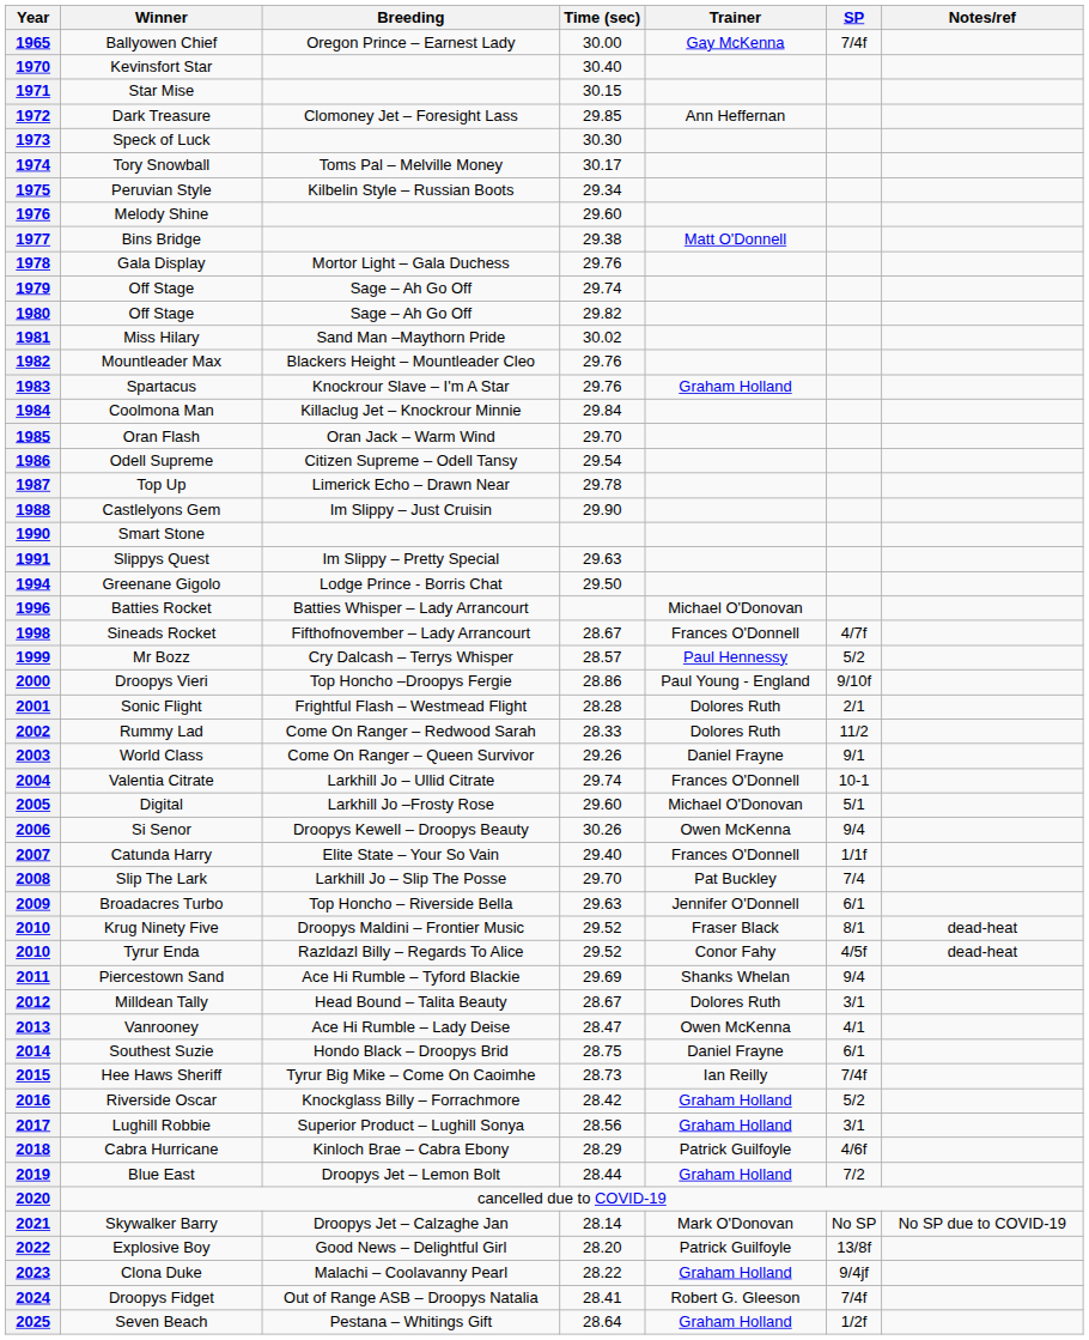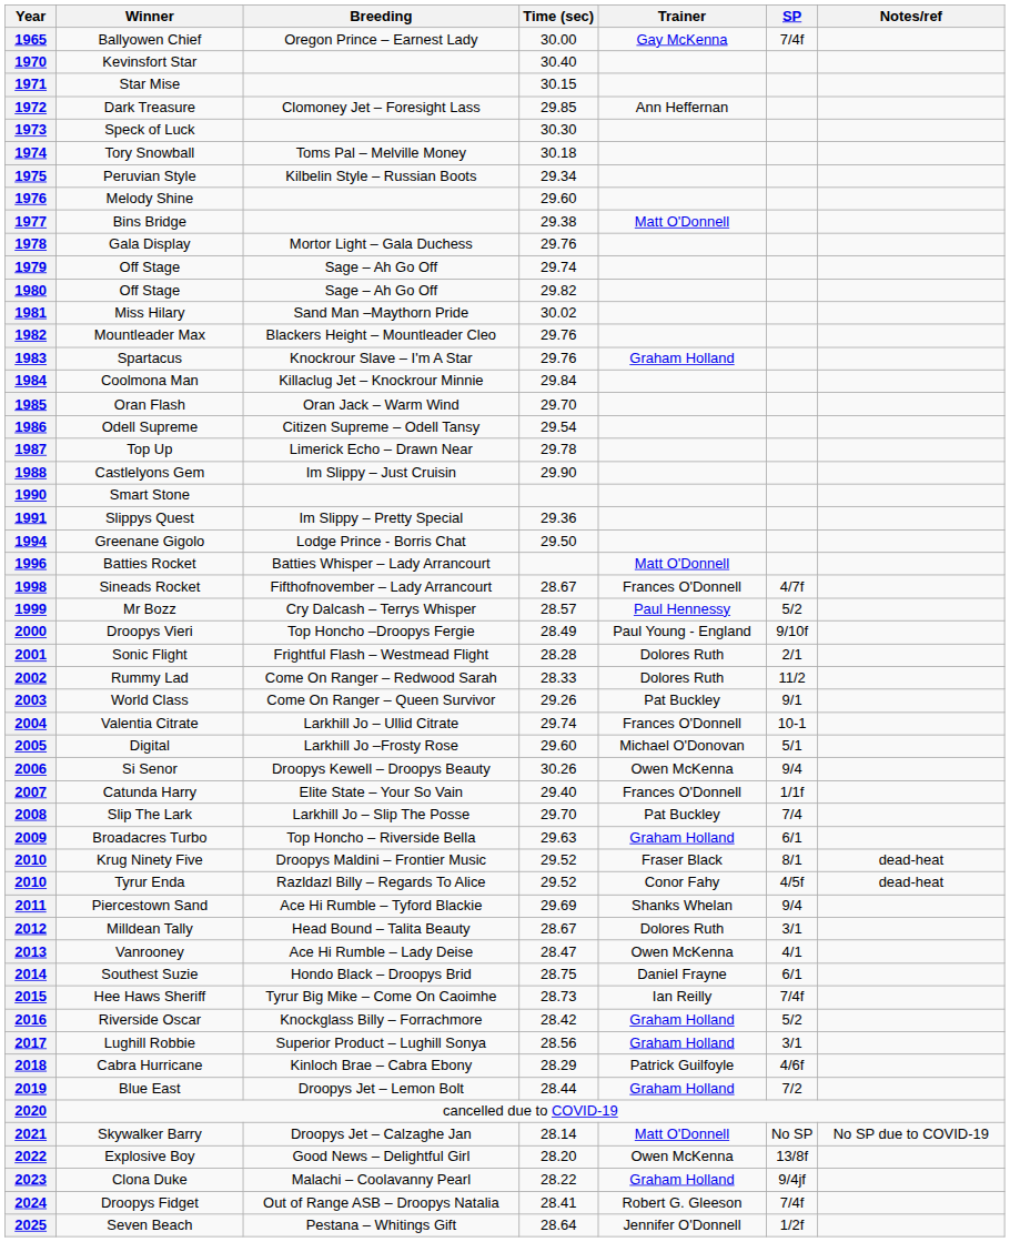1974 | Time (sec): 30.17 -> 30.18
1991 | Time (sec): 29.63 -> 29.36
1996 | Trainer: Michael O'Donovan -> Matt O'Donnell
2000 | Time (sec): 28.86 -> 28.49
2003 | Trainer: Daniel Frayne -> Pat Buckley
2009 | Trainer: Jennifer O'Donnell -> Graham Holland
2021 | Trainer: Mark O'Donovan -> Matt O'Donnell
2022 | Trainer: Patrick Guilfoyle -> Owen McKenna
2025 | Trainer: Graham Holland -> Jennifer O'Donnell
